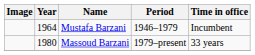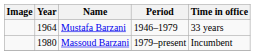Mustafa Barzani | Time in office: Incumbent -> 33 years
Massoud Barzani | Time in office: 33 years -> Incumbent
